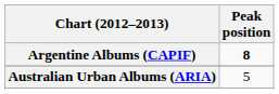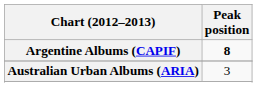Australian Urban Albums (ARIA) | Peak position: 5 -> 3
